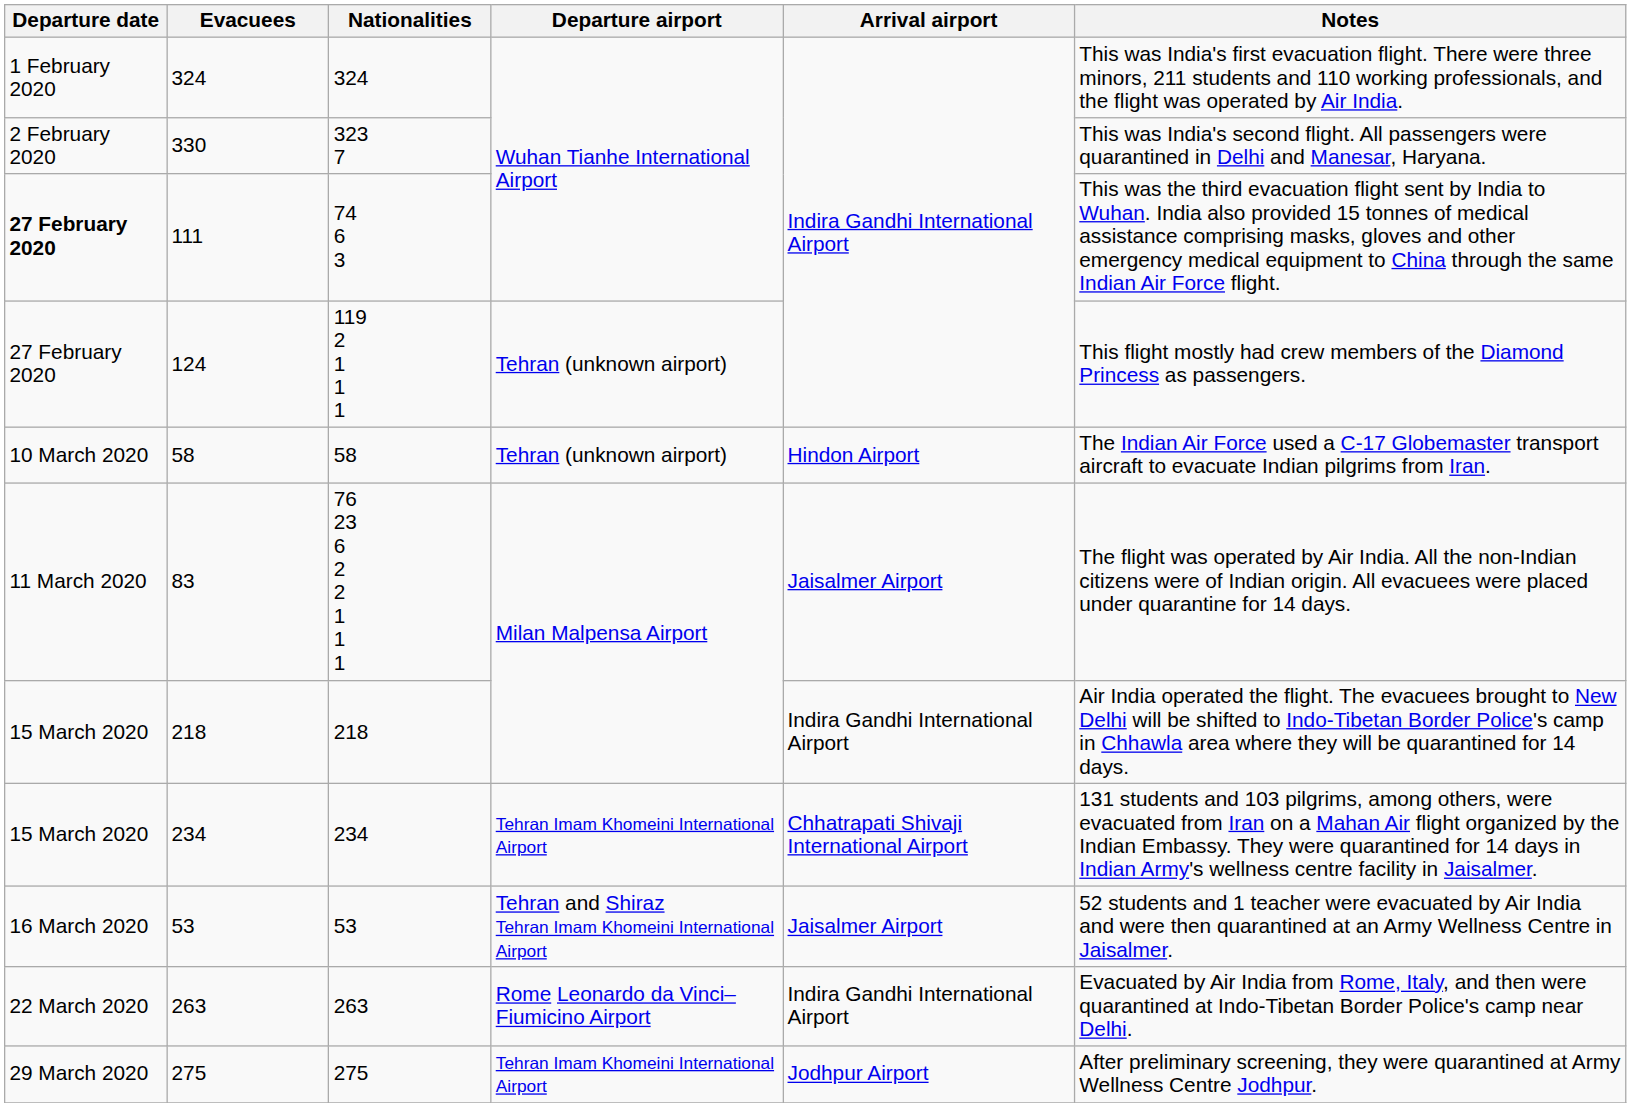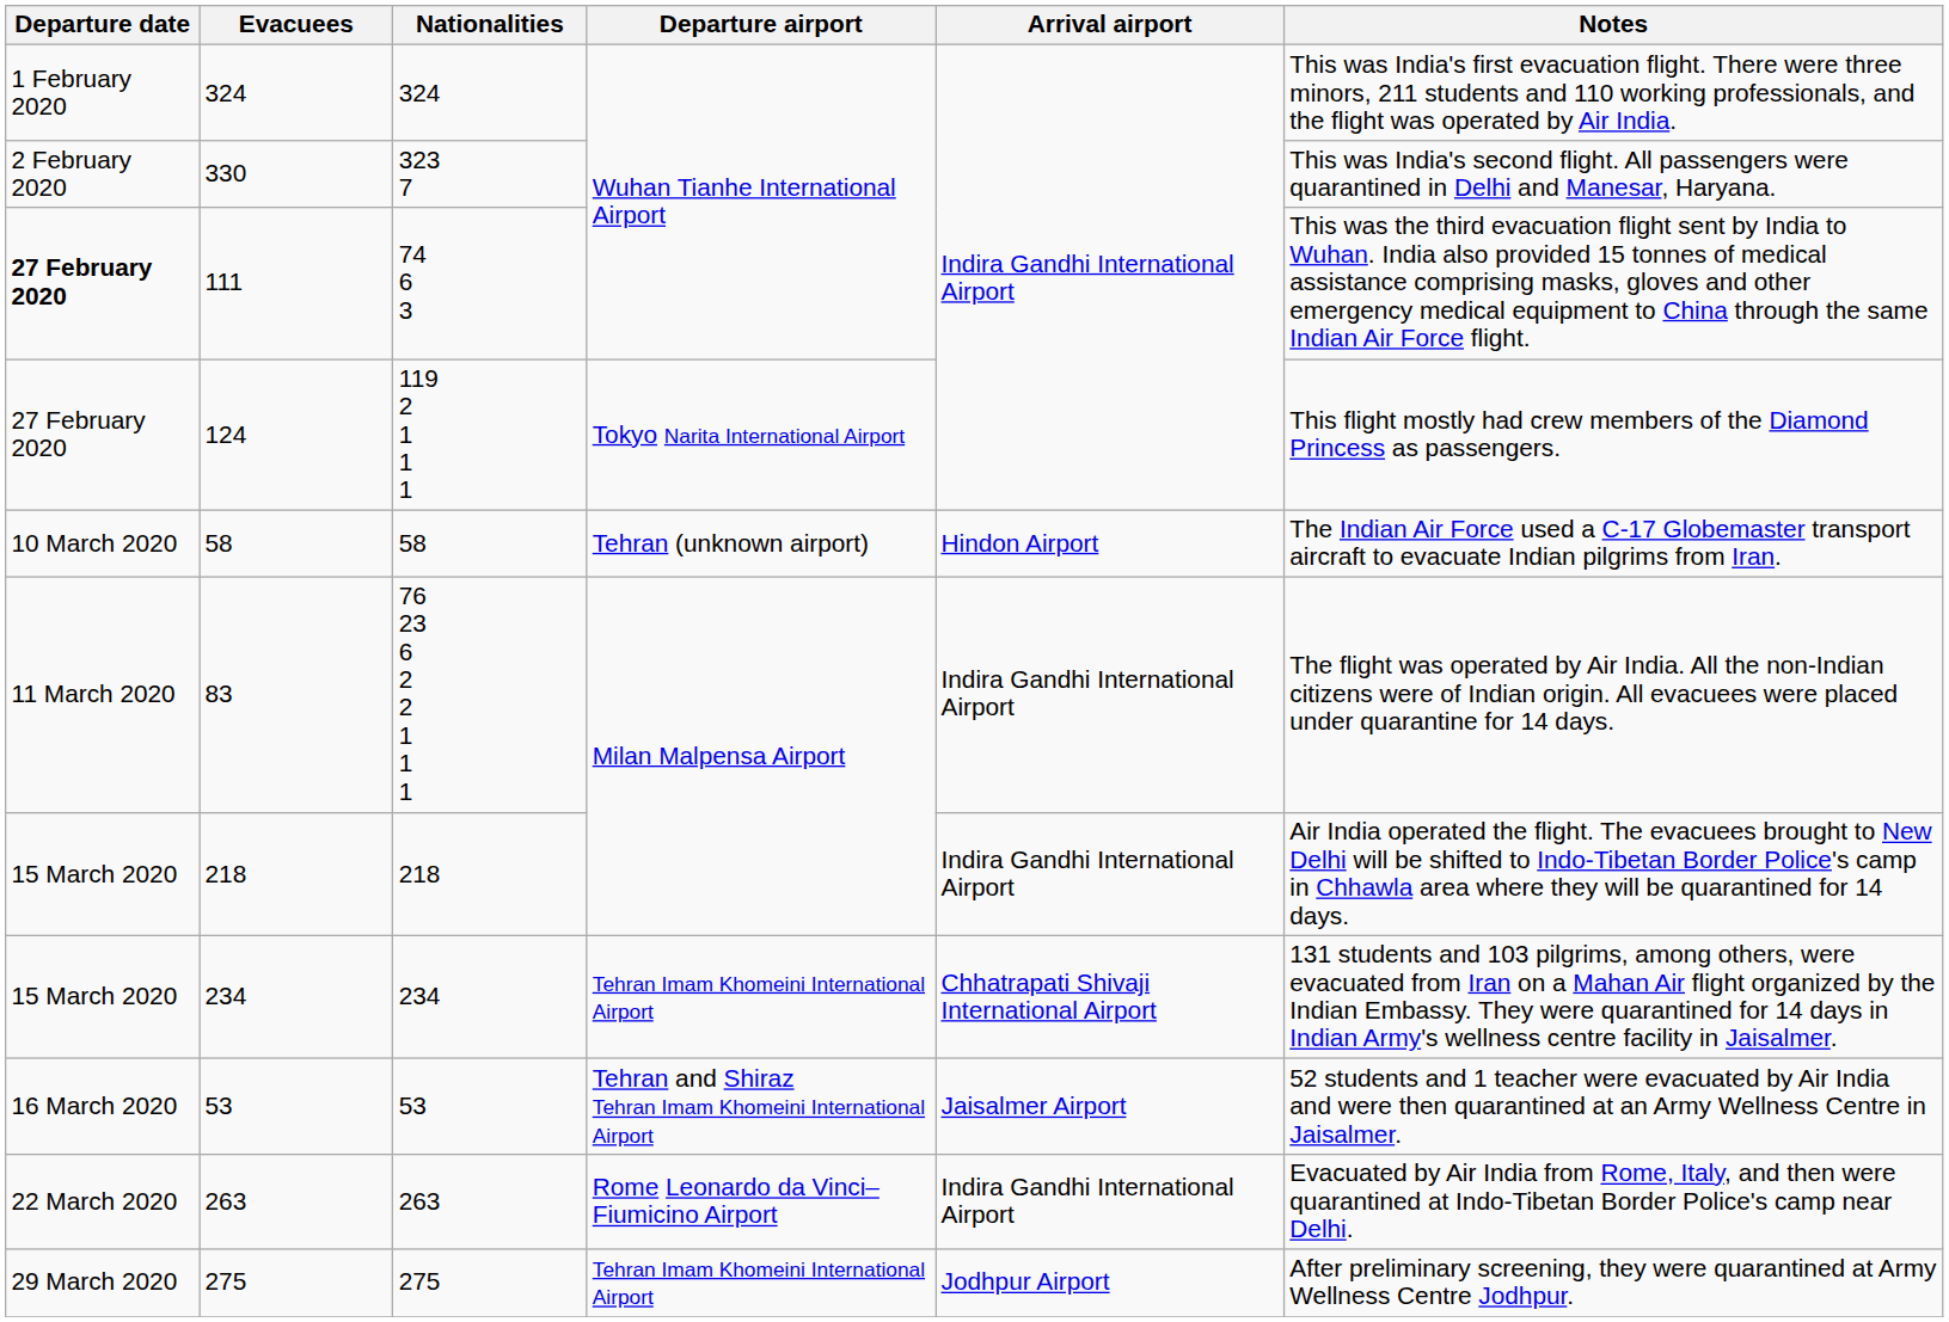124 | Departure airport: Tehran (unknown airport) -> Tokyo Narita International Airport
83 | Arrival airport: Jaisalmer Airport -> Indira Gandhi International Airport
